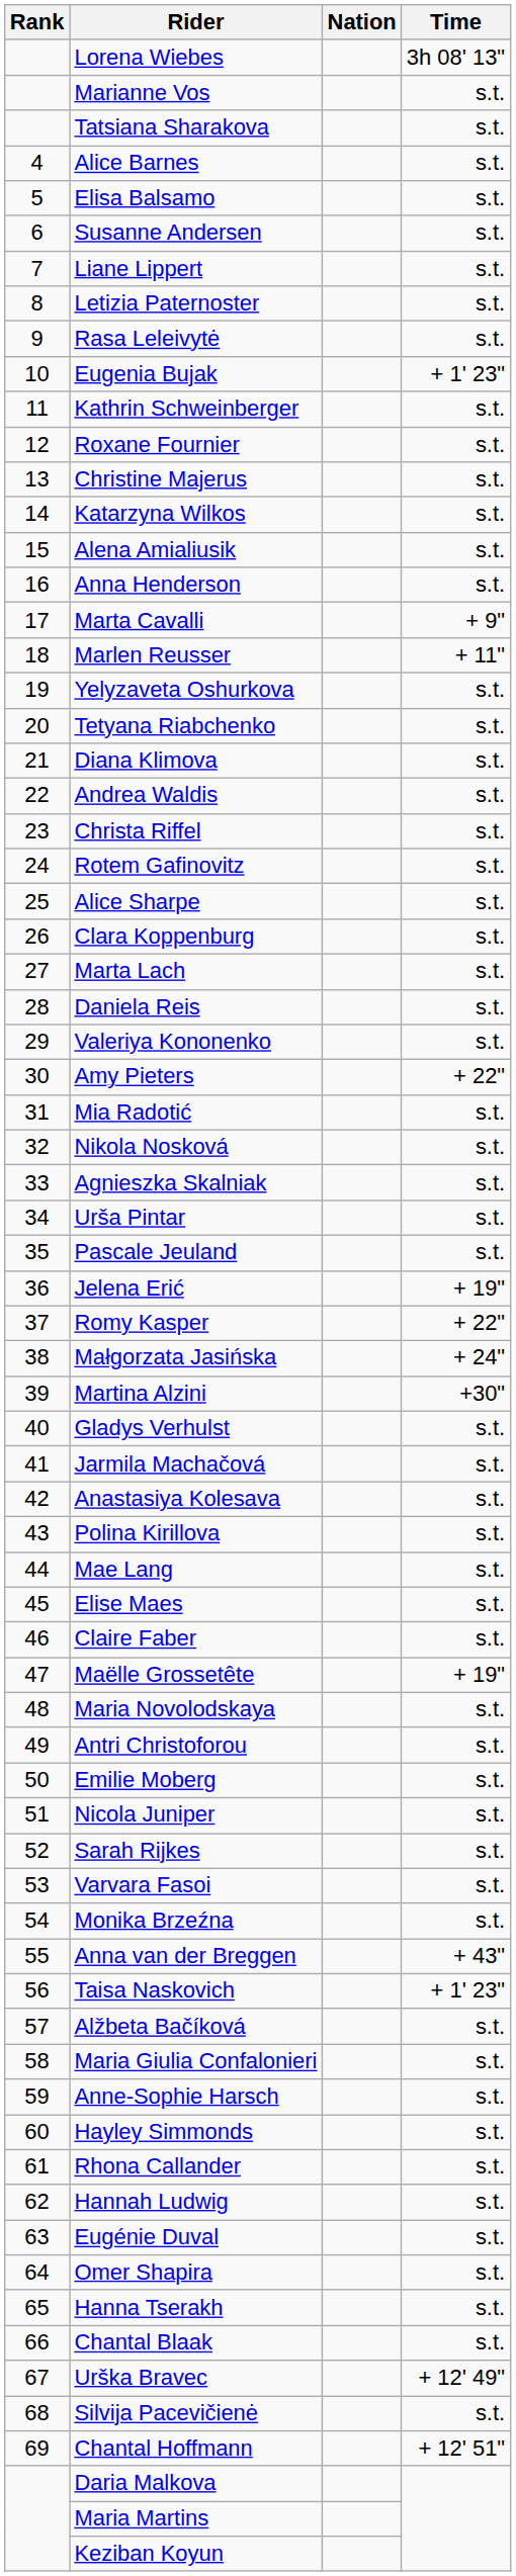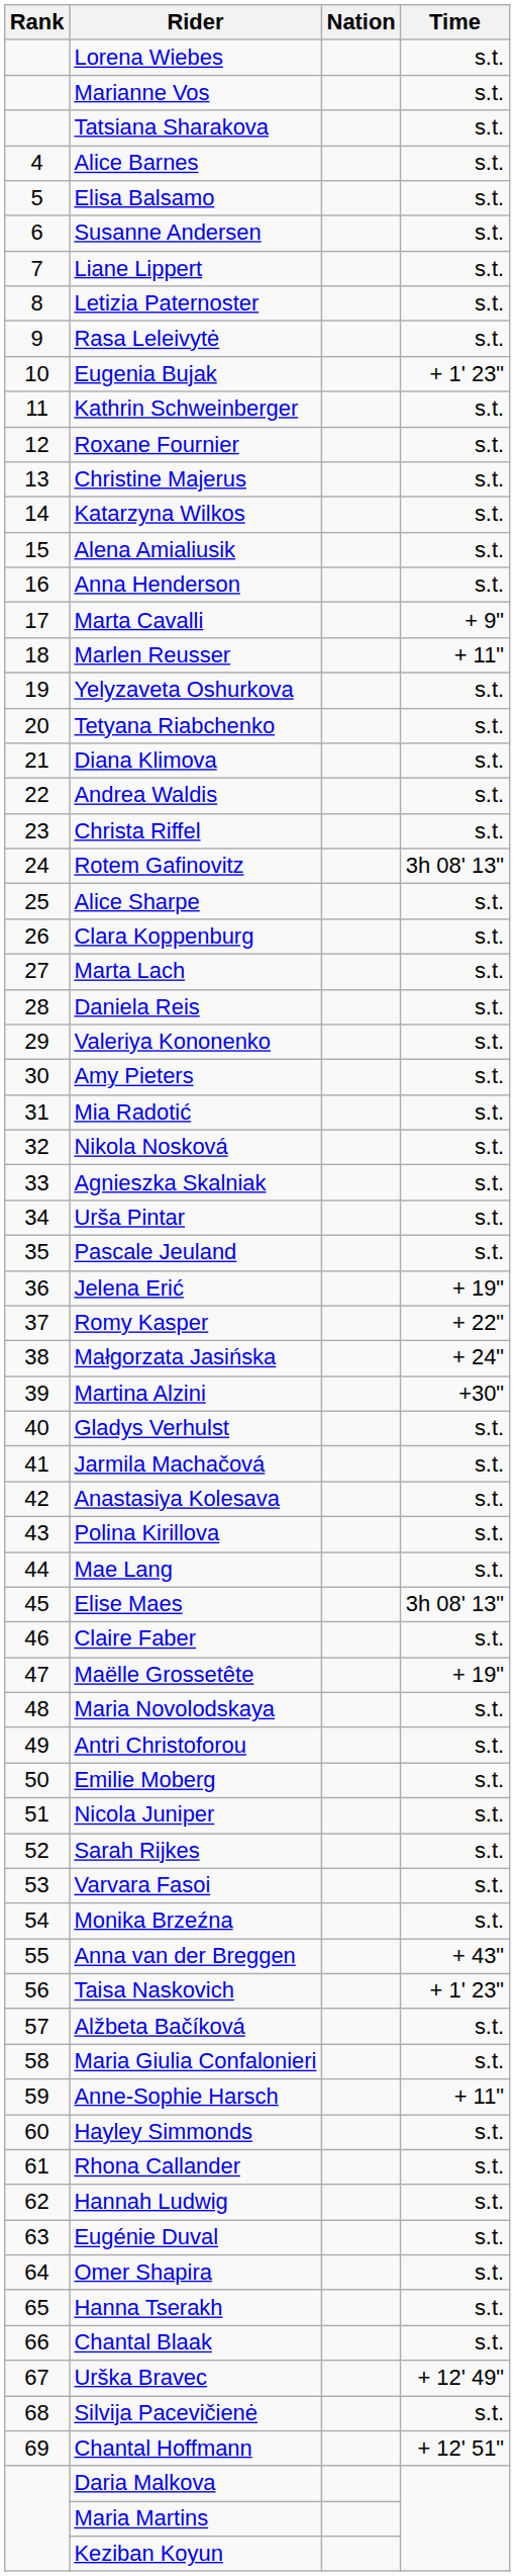Lorena Wiebes | Time: 3h 08' 13" -> s.t.
Rotem Gafinovitz | Time: s.t. -> 3h 08' 13"
Amy Pieters | Time: + 22" -> s.t.
Elise Maes | Time: s.t. -> 3h 08' 13"
Anne-Sophie Harsch | Time: s.t. -> + 11"
